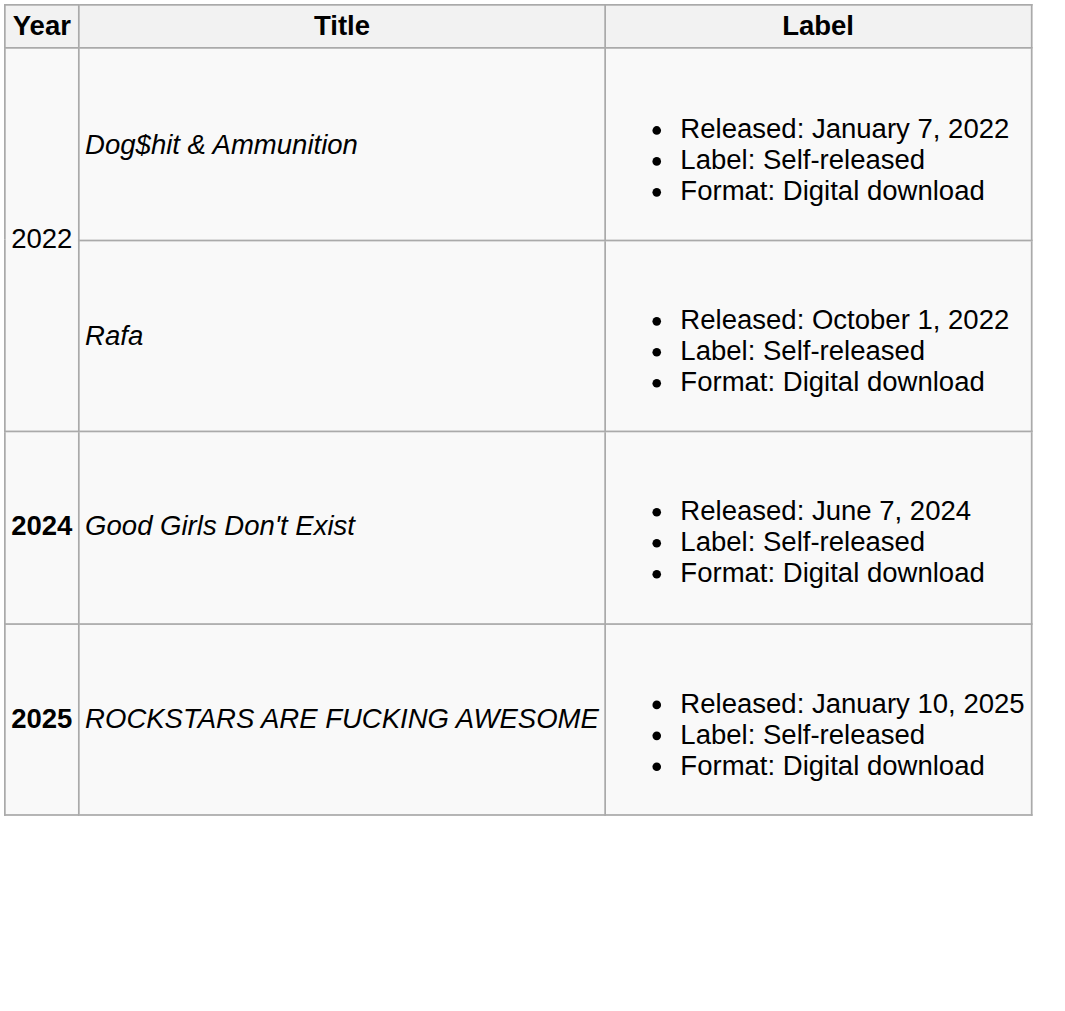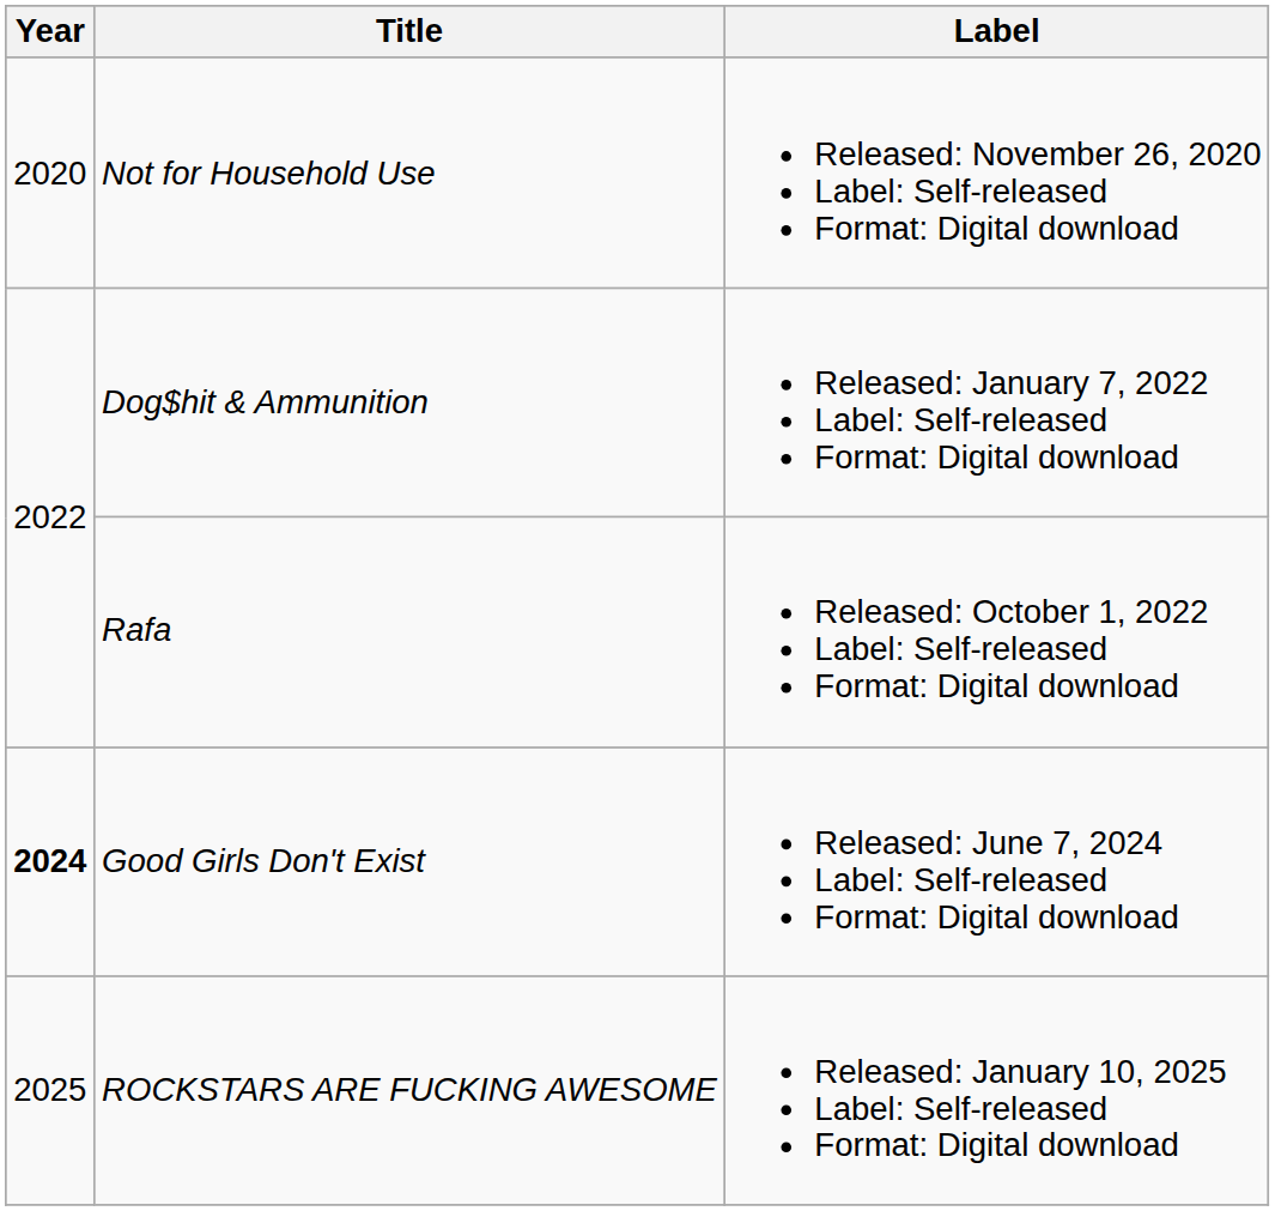+ row: 2020 | Not for Household Use | Released: November 26, 2020 Label: Self-released Format: Digital download
ROCKSTARS ARE FUCKING AWESOME | Year: bold -> normal
